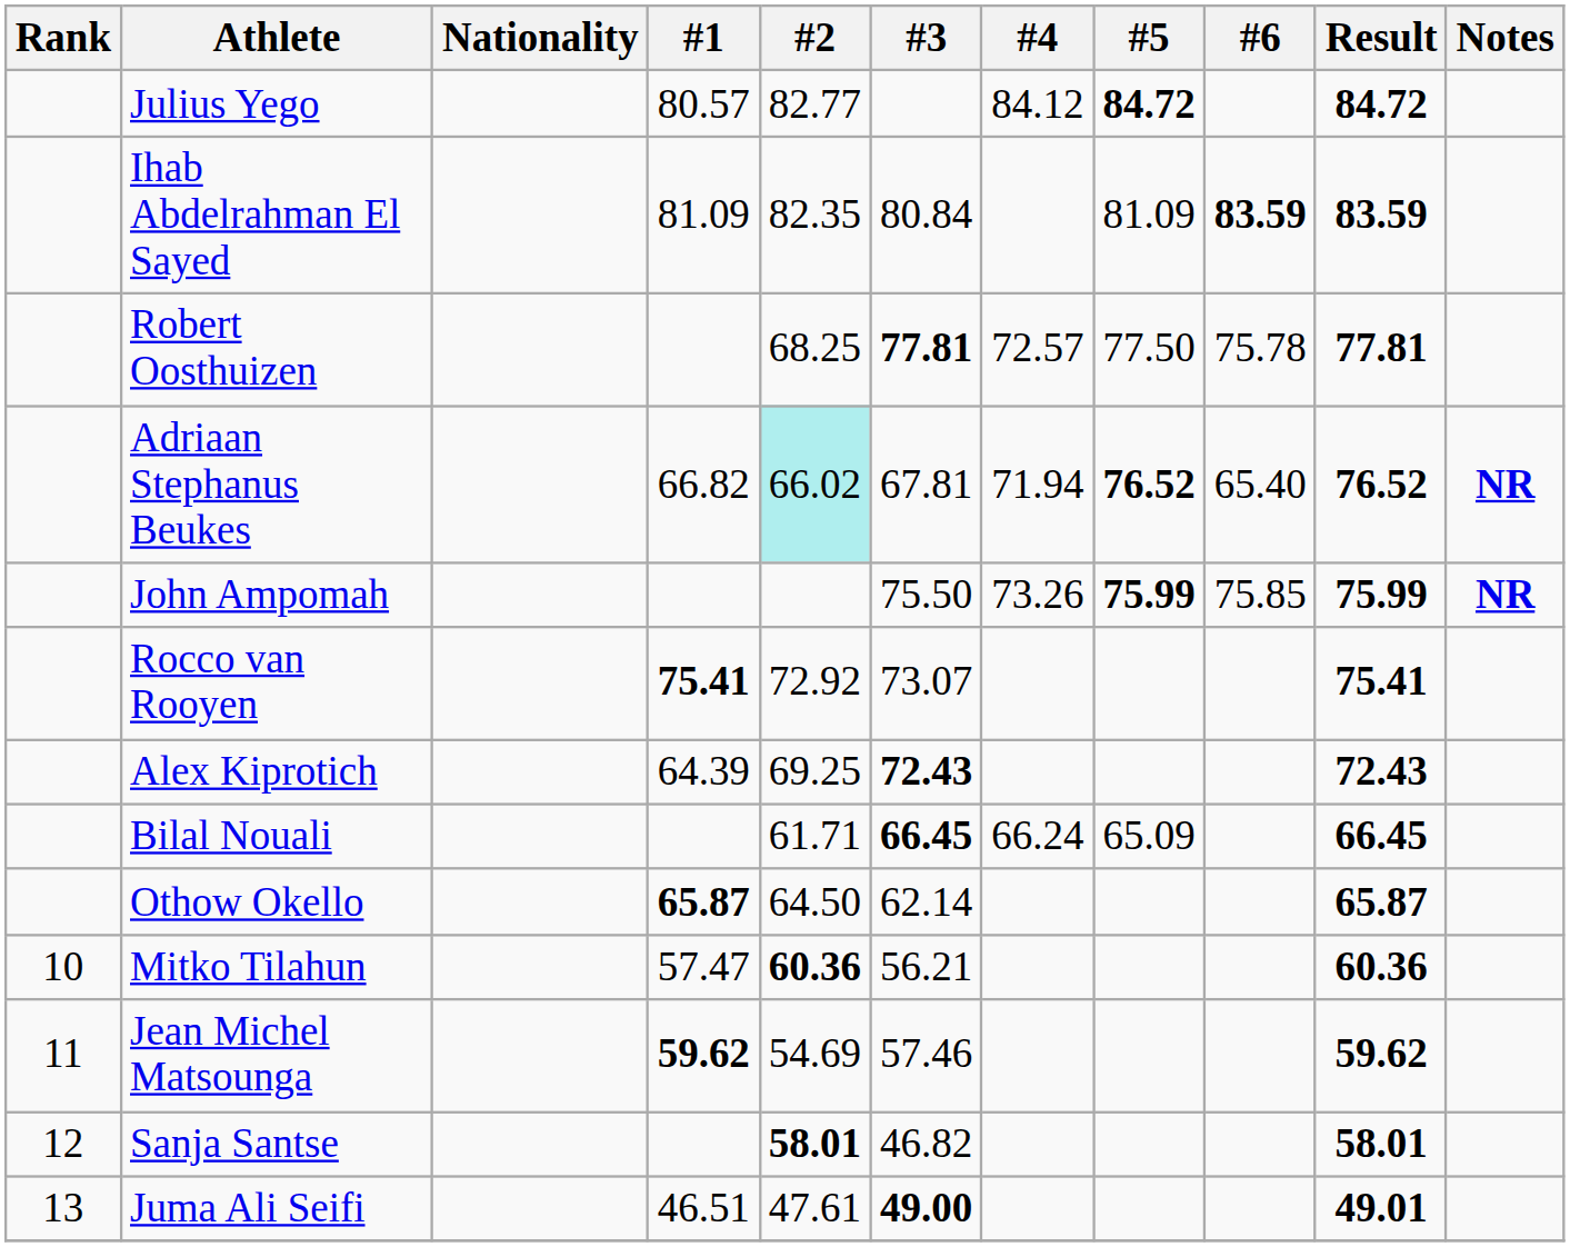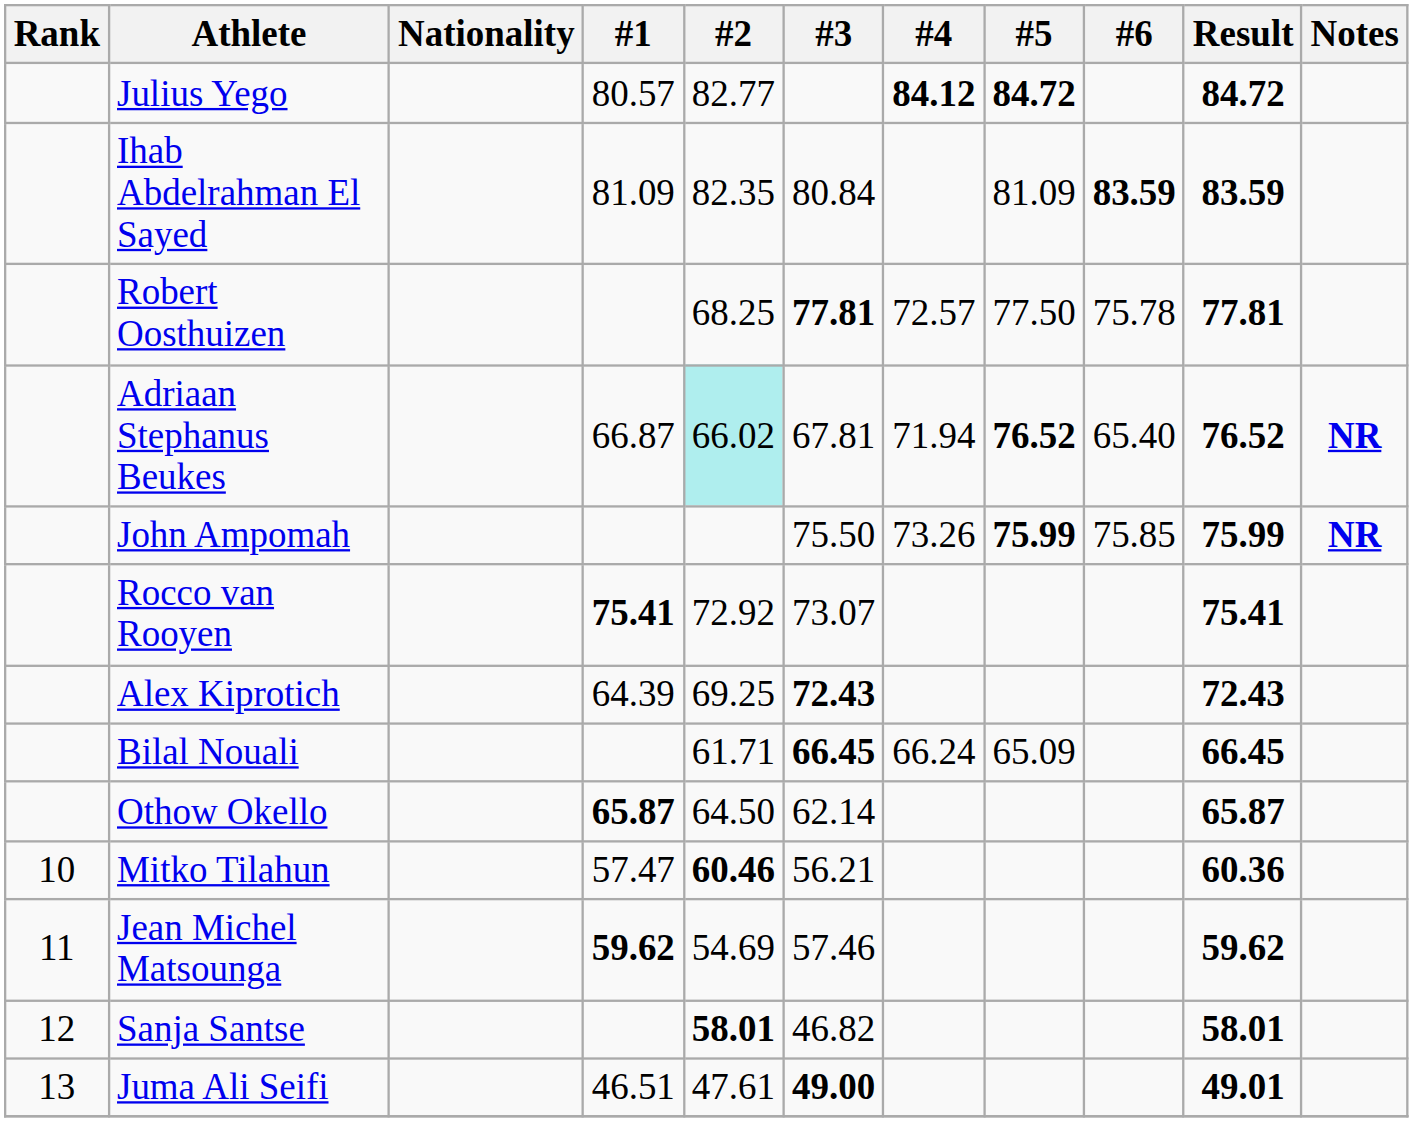Julius Yego | #4: normal -> bold
Adriaan Stephanus Beukes | #1: 66.82 -> 66.87
Mitko Tilahun | #2: 60.36 -> 60.46
